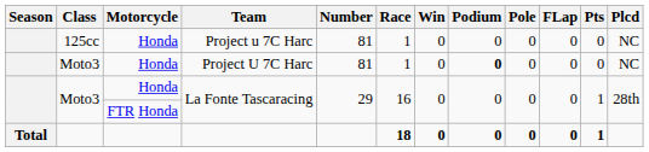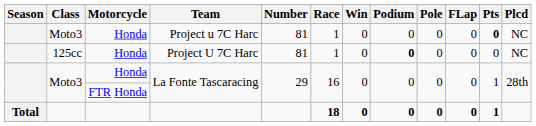Project u 7C Harc | Class: 125cc -> Moto3
Project u 7C Harc | Pts: normal -> bold
Project U 7C Harc | Class: Moto3 -> 125cc
